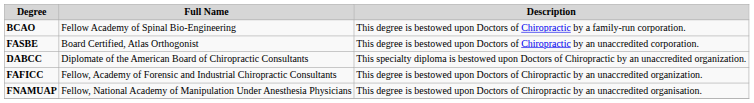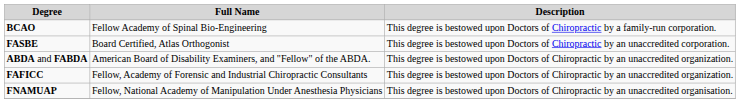- row: DABCC | Diplomate of the American Board of Chiropractic Consultants | This specialty diploma is bestowed upon Doctors of Chiropractic by an unaccredited organization.
+ row: ABDA and FABDA | American Board of Disability Examiners, and "Fellow" of the ABDA. | This degree is bestowed upon Doctors of Chiropractic by an unaccredited organization.
